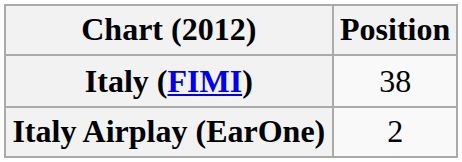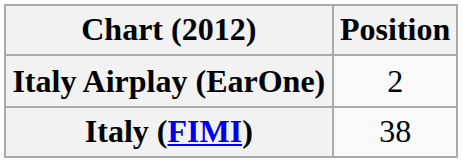rows swapped: Italy (FIMI) <-> Italy Airplay (EarOne)
